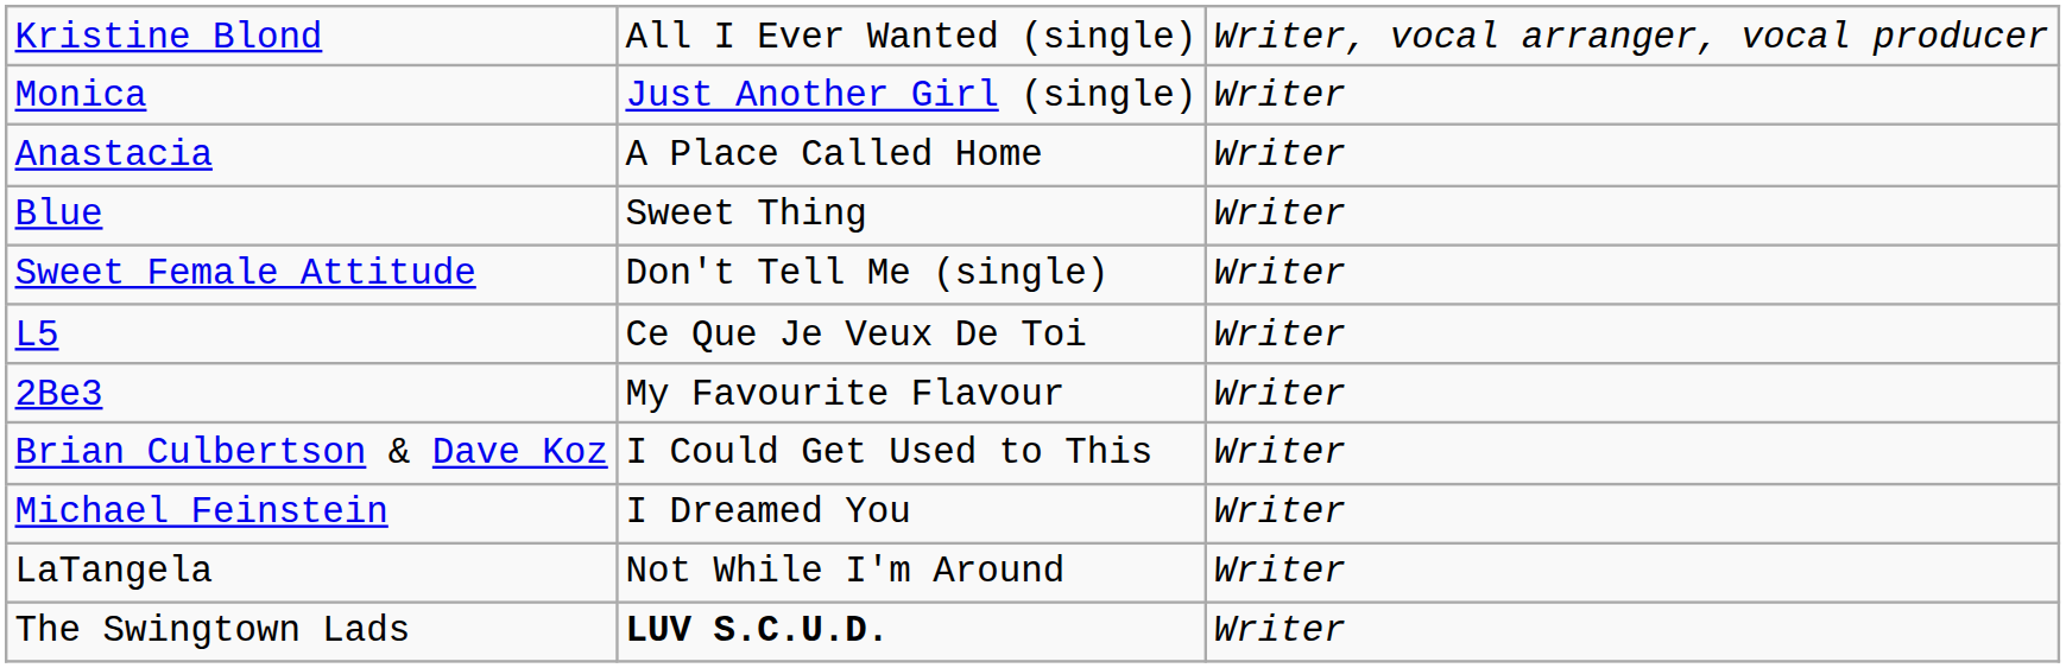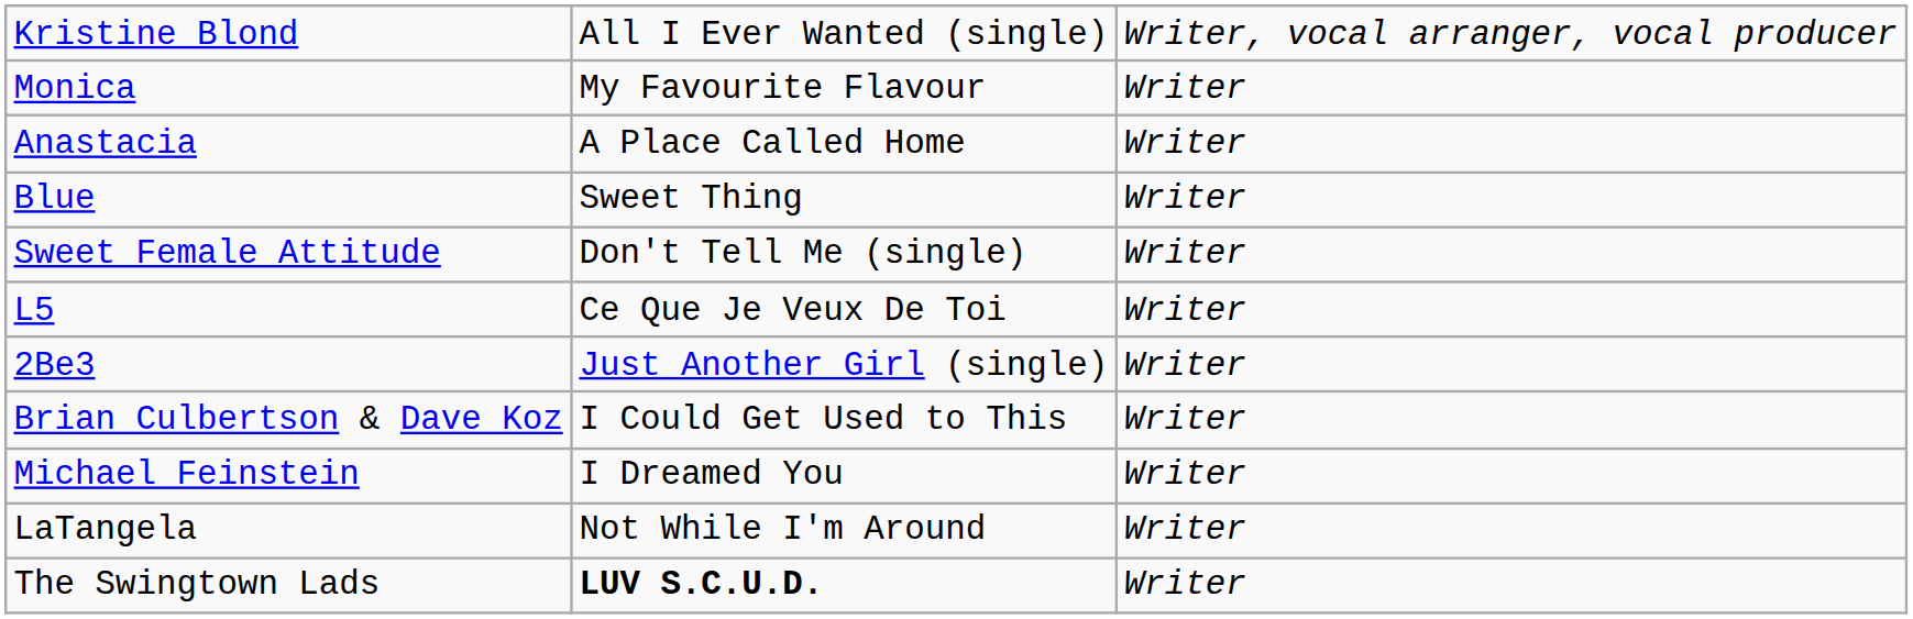Monica | column 2: Just Another Girl (single) -> My Favourite Flavour
2Be3 | column 2: My Favourite Flavour -> Just Another Girl (single)
